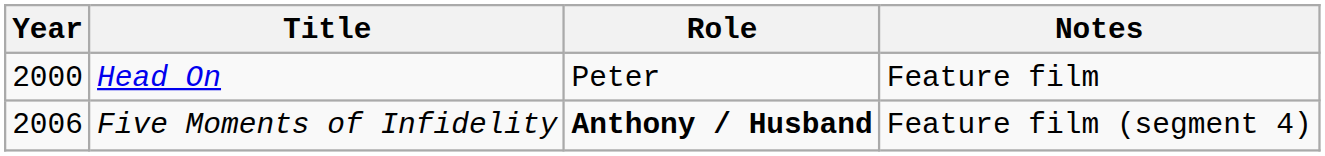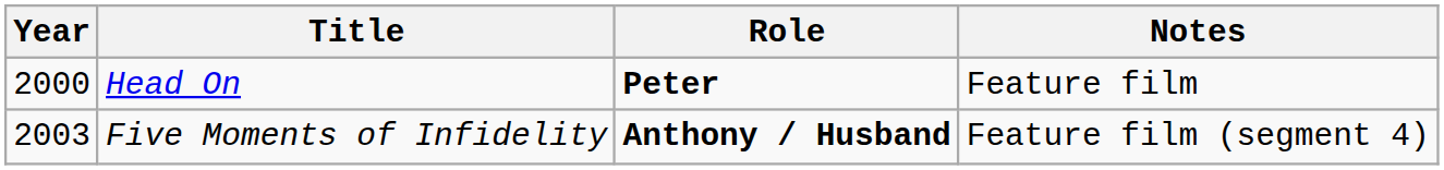Head On | Role: normal -> bold
Five Moments of Infidelity | Year: 2006 -> 2003
